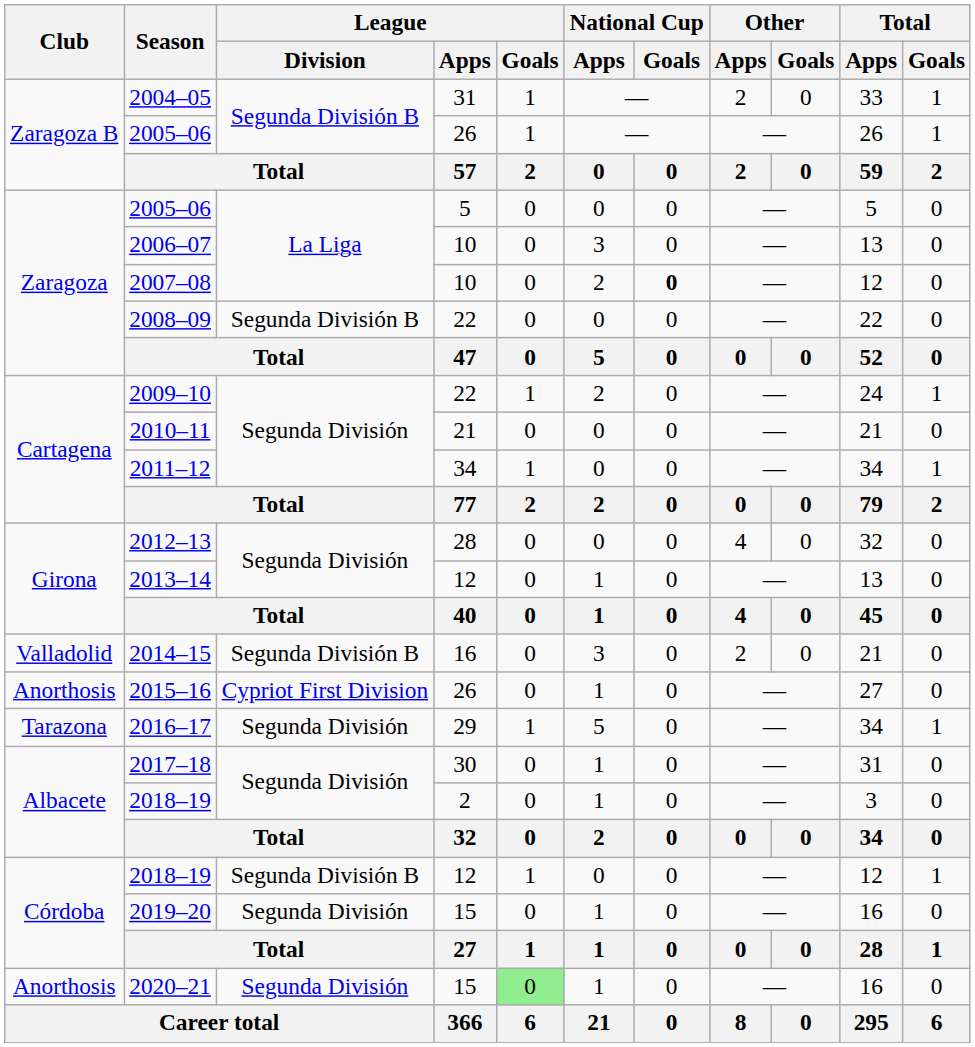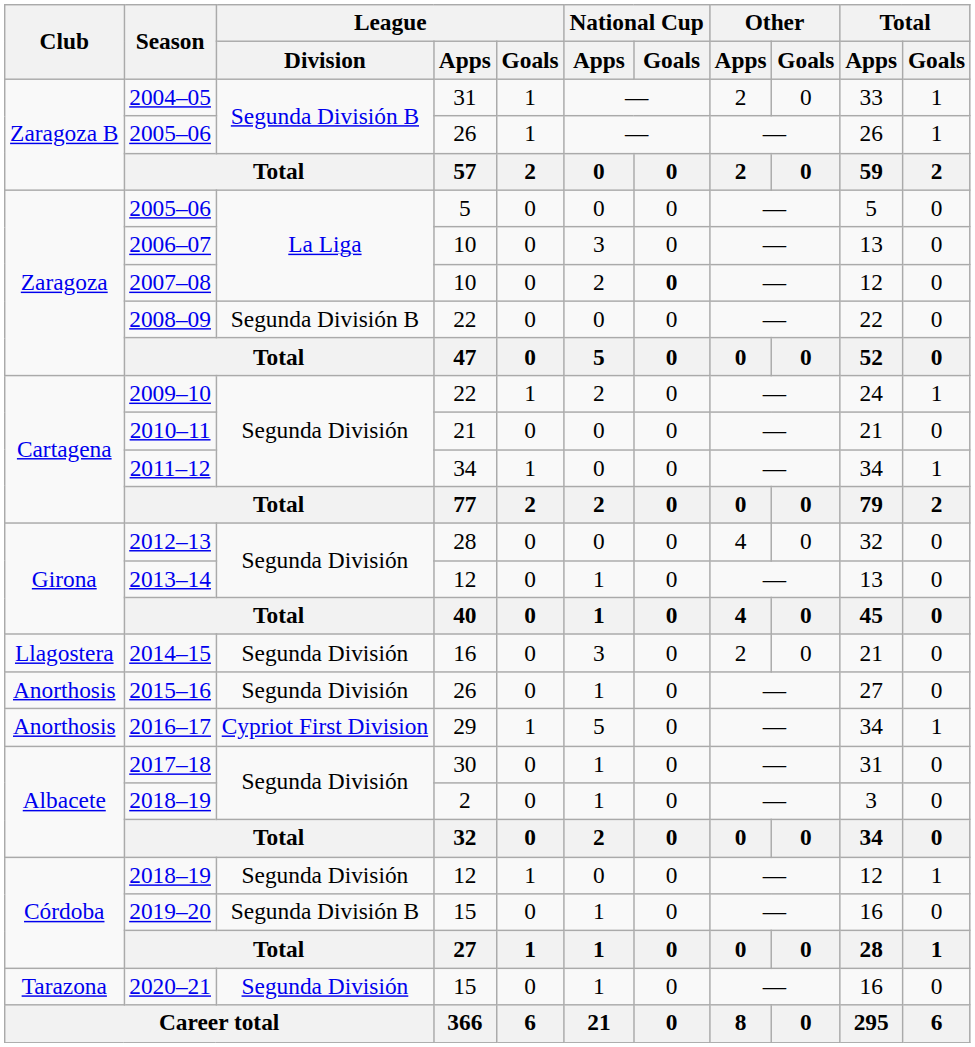2014–15 | Club: Valladolid -> Llagostera
2014–15 | League / Division: Segunda División B -> Segunda División
2015–16 | League / Division: Cypriot First Division -> Segunda División
2016–17 | Club: Tarazona -> Anorthosis
2016–17 | League / Division: Segunda División -> Cypriot First Division
2018–19 / 12 | League / Division: Segunda División B -> Segunda División
2019–20 | League / Division: Segunda División -> Segunda División B
2020–21 | Club: Anorthosis -> Tarazona
2020–21 | League / Goals: lightgreen background -> no background
